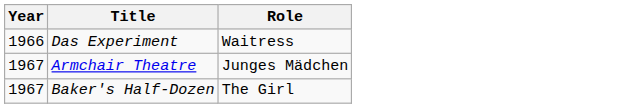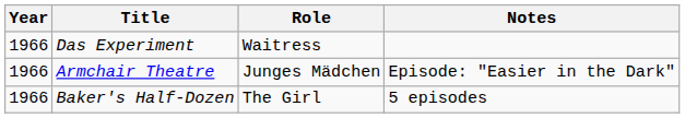+ column: Notes | Episode: "Easier in the Dark" | 5 episodes
Armchair Theatre | Year: 1967 -> 1966
Baker's Half-Dozen | Year: 1967 -> 1966
